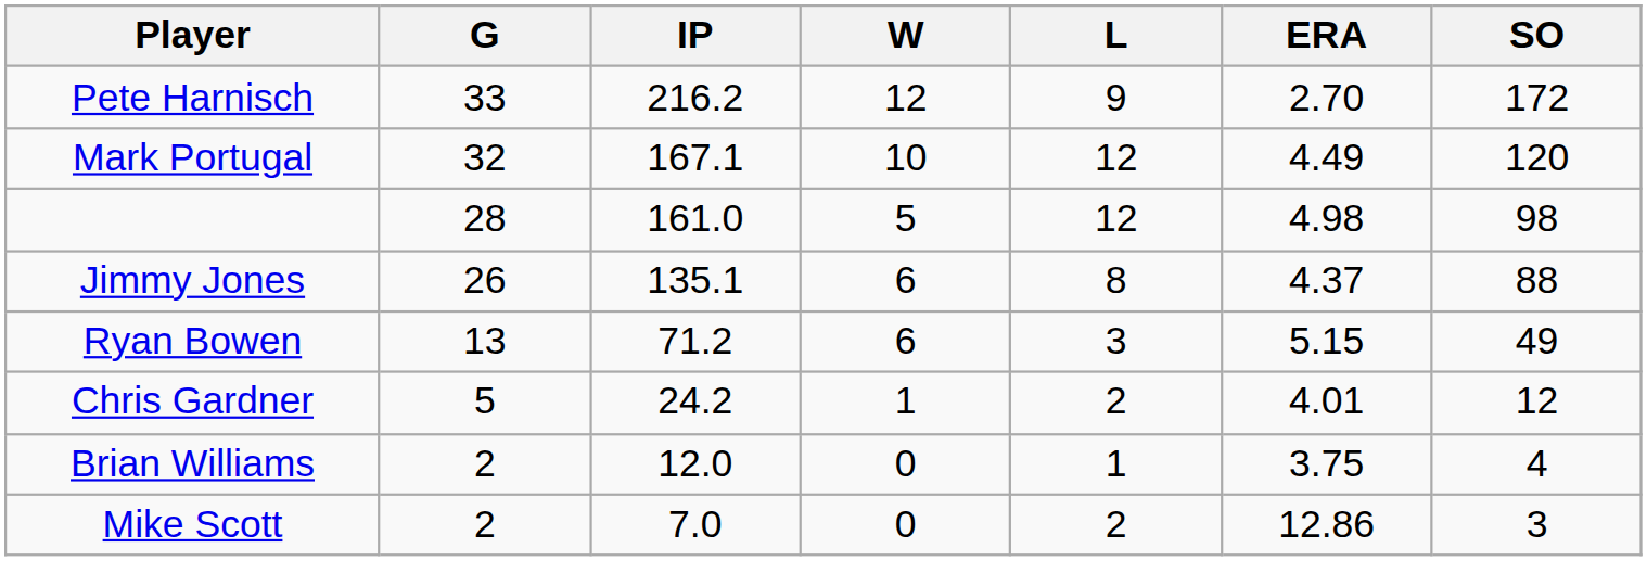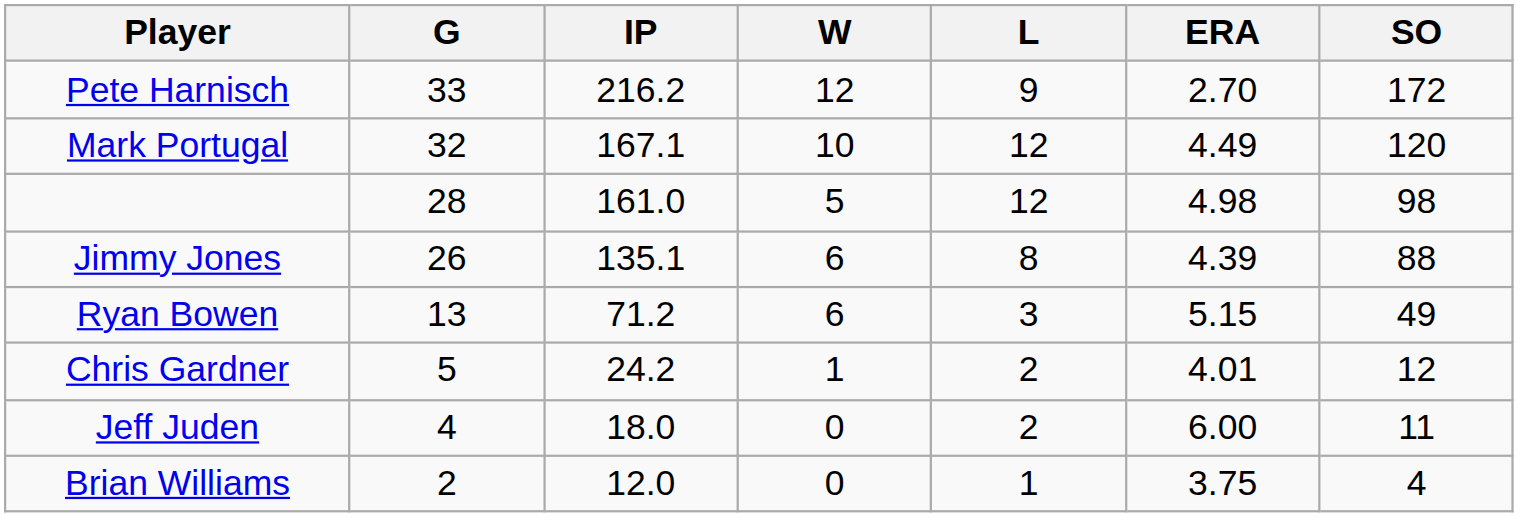Jimmy Jones | ERA: 4.37 -> 4.39
+ row: Jeff Juden | 4 | 18.0 | 0 | 2 | 6.00 | 11
- row: Mike Scott | 2 | 7.0 | 0 | 2 | 12.86 | 3
